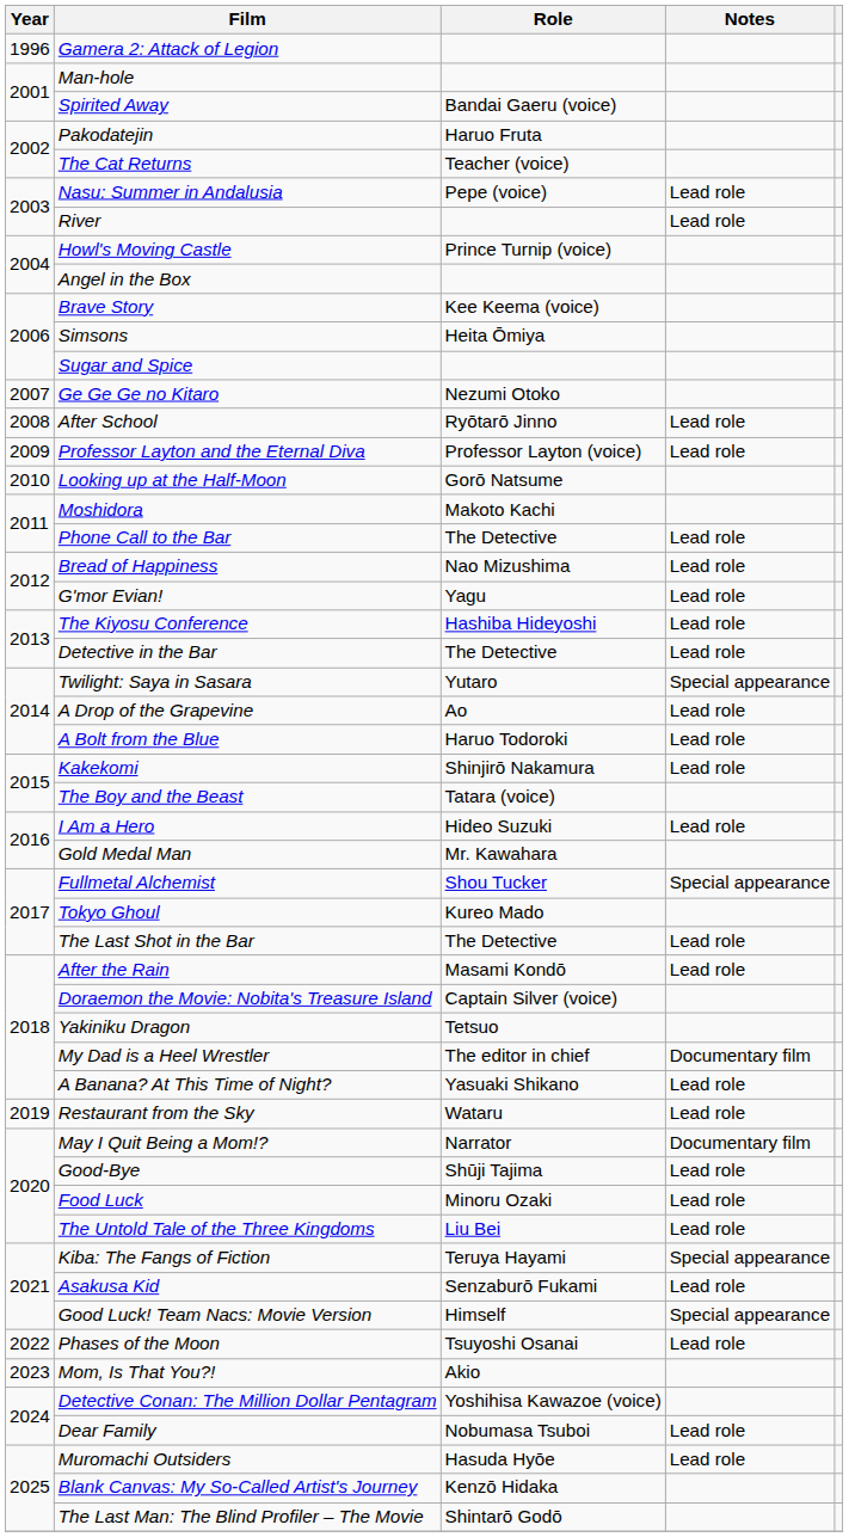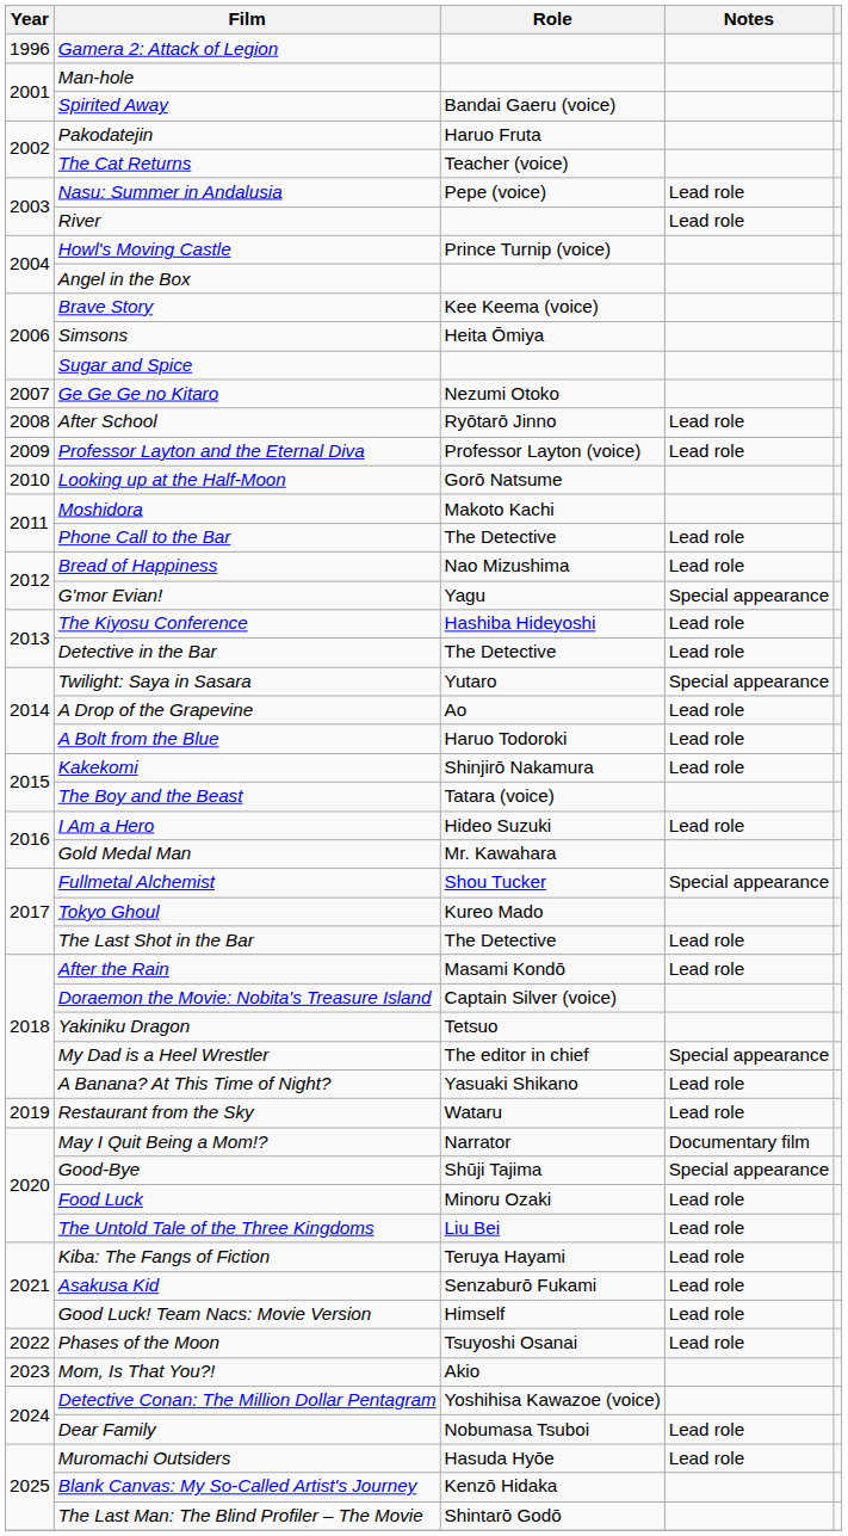G'mor Evian! | Notes: Lead role -> Special appearance
My Dad is a Heel Wrestler | Notes: Documentary film -> Special appearance
Good-Bye | Notes: Lead role -> Special appearance
Kiba: The Fangs of Fiction | Notes: Special appearance -> Lead role
Good Luck! Team Nacs: Movie Version | Notes: Special appearance -> Lead role
